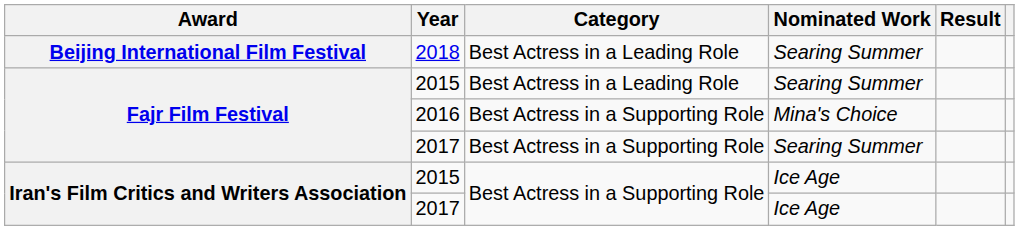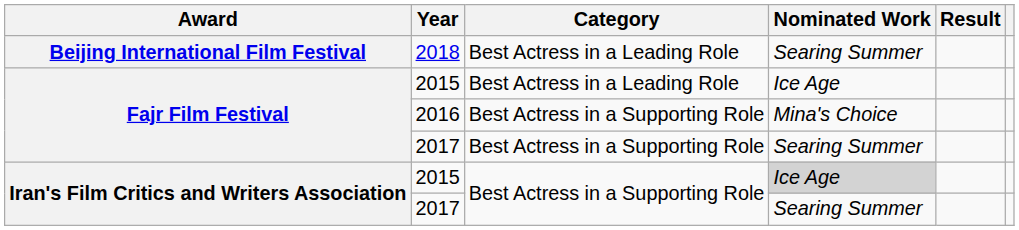Fajr Film Festival / 2015 | Nominated Work: Searing Summer -> Ice Age
Iran's Film Critics and Writers Association / 2015 | Nominated Work: no background -> lightgrey background
Iran's Film Critics and Writers Association / 2017 | Nominated Work: Ice Age -> Searing Summer
